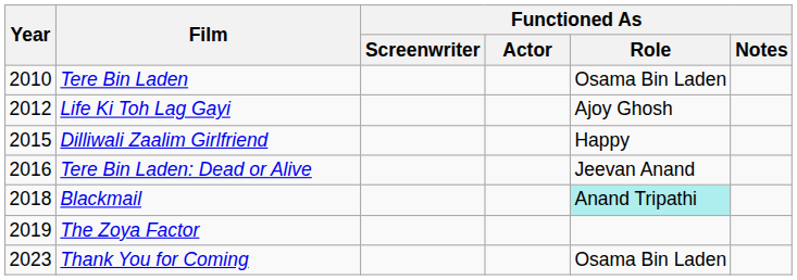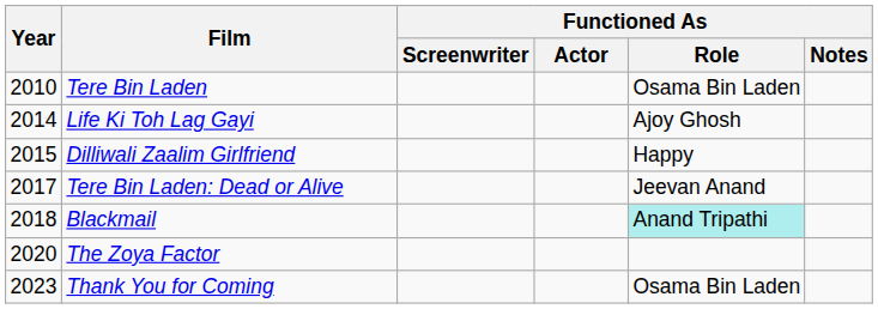Life Ki Toh Lag Gayi | Year: 2012 -> 2014
Tere Bin Laden: Dead or Alive | Year: 2016 -> 2017
The Zoya Factor | Year: 2019 -> 2020
